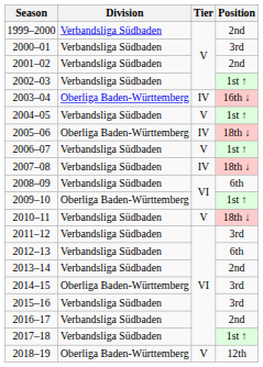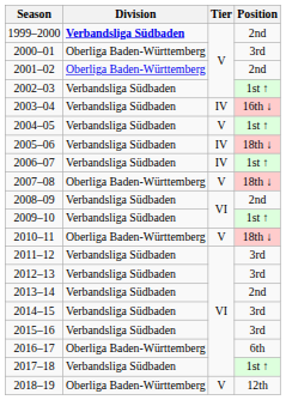1999–2000 | Division: normal -> bold
2000–01 | Division: Verbandsliga Südbaden -> Oberliga Baden-Württemberg
2001–02 | Division: Verbandsliga Südbaden -> Oberliga Baden-Württemberg
2003–04 | Division: Oberliga Baden-Württemberg -> Verbandsliga Südbaden
2005–06 | Division: Oberliga Baden-Württemberg -> Verbandsliga Südbaden
2006–07 | Tier: V -> IV
2007–08 | Division: Verbandsliga Südbaden -> Oberliga Baden-Württemberg
2007–08 | Tier: IV -> V
2008–09 | Position: 6th -> 2nd
2009–10 | Division: Oberliga Baden-Württemberg -> Verbandsliga Südbaden
2010–11 | Division: Verbandsliga Südbaden -> Oberliga Baden-Württemberg
2012–13 | Position: 6th -> 3rd
2014–15 | Division: Oberliga Baden-Württemberg -> Verbandsliga Südbaden
2016–17 | Division: Verbandsliga Südbaden -> Oberliga Baden-Württemberg
2016–17 | Position: 2nd -> 6th
